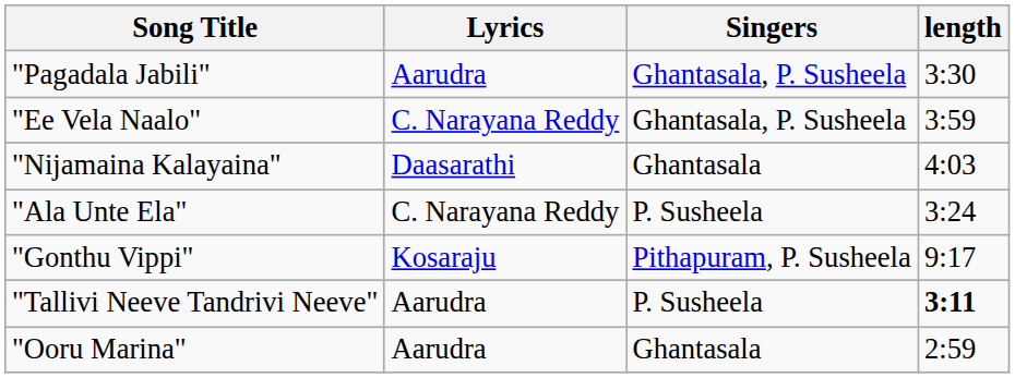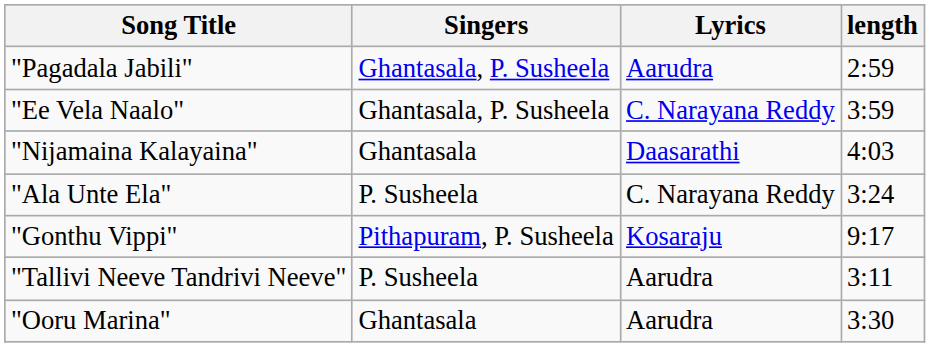columns swapped: Lyrics <-> Singers
"Pagadala Jabili" | length: 3:30 -> 2:59
"Tallivi Neeve Tandrivi Neeve" | length: bold -> normal
"Ooru Marina" | length: 2:59 -> 3:30
